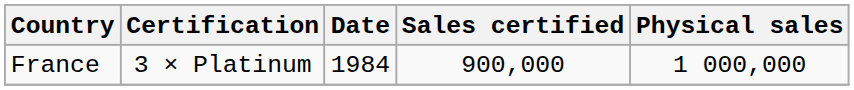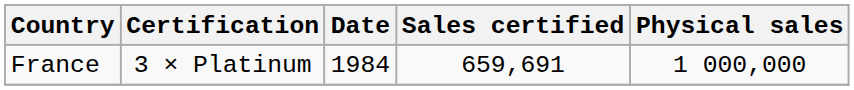France | Sales certified: 900,000 -> 659,691
